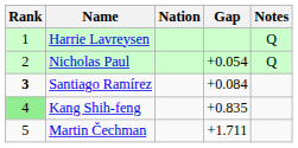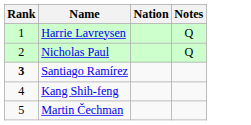- column: Gap | +0.054 | +0.084 | +0.835 | +1.711
Kang Shih-feng | Rank: lightgreen background -> no background
